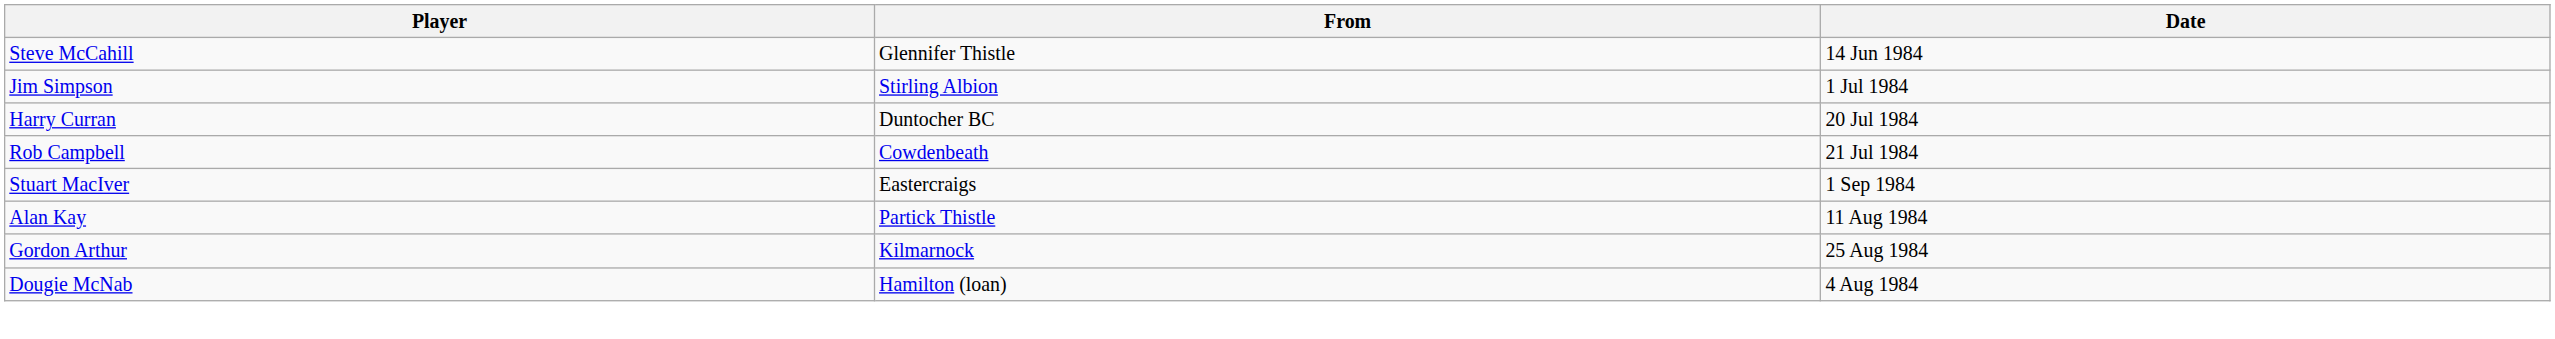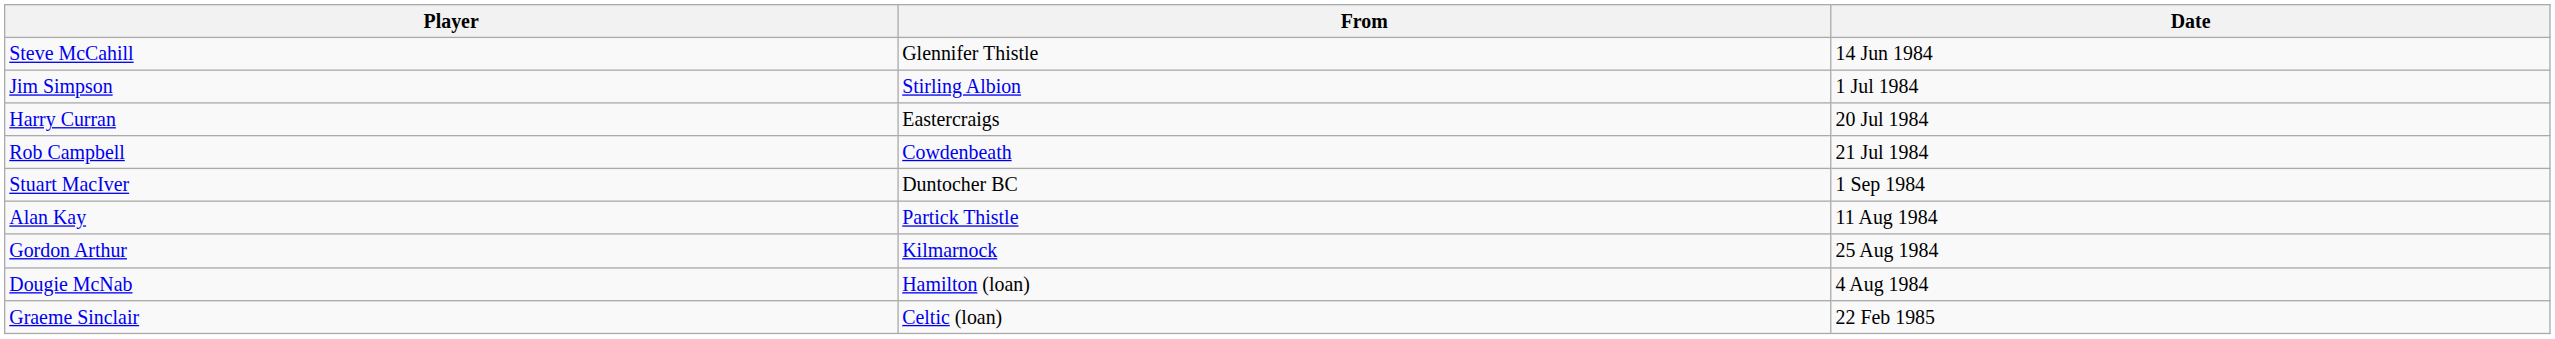Harry Curran | From: Duntocher BC -> Eastercraigs
Stuart MacIver | From: Eastercraigs -> Duntocher BC
+ row: Graeme Sinclair | Celtic (loan) | 22 Feb 1985
